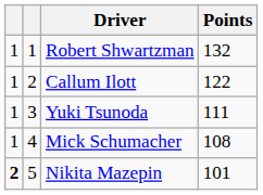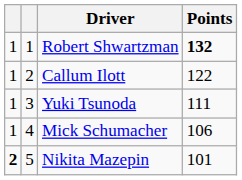Robert Shwartzman | Points: normal -> bold
Mick Schumacher | Points: 108 -> 106
